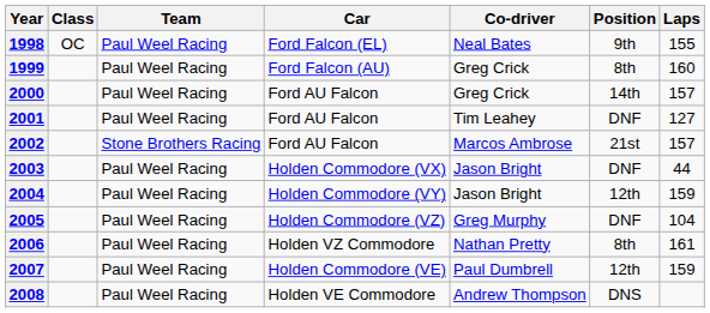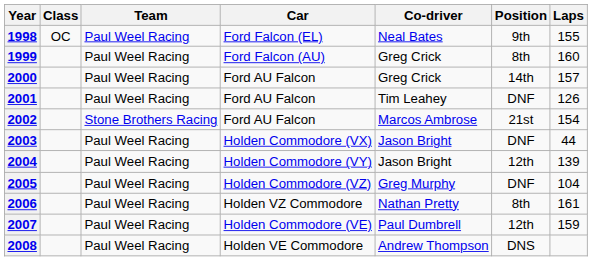2001 | Laps: 127 -> 126
2002 | Laps: 157 -> 154
2004 | Laps: 159 -> 139
